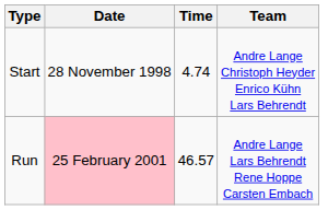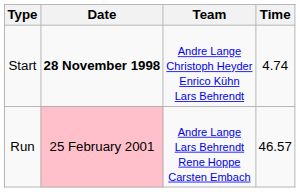columns swapped: Team <-> Time
Start | Date: normal -> bold
